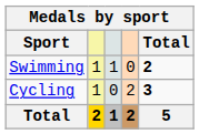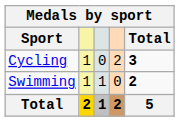rows swapped: Swimming <-> Cycling
